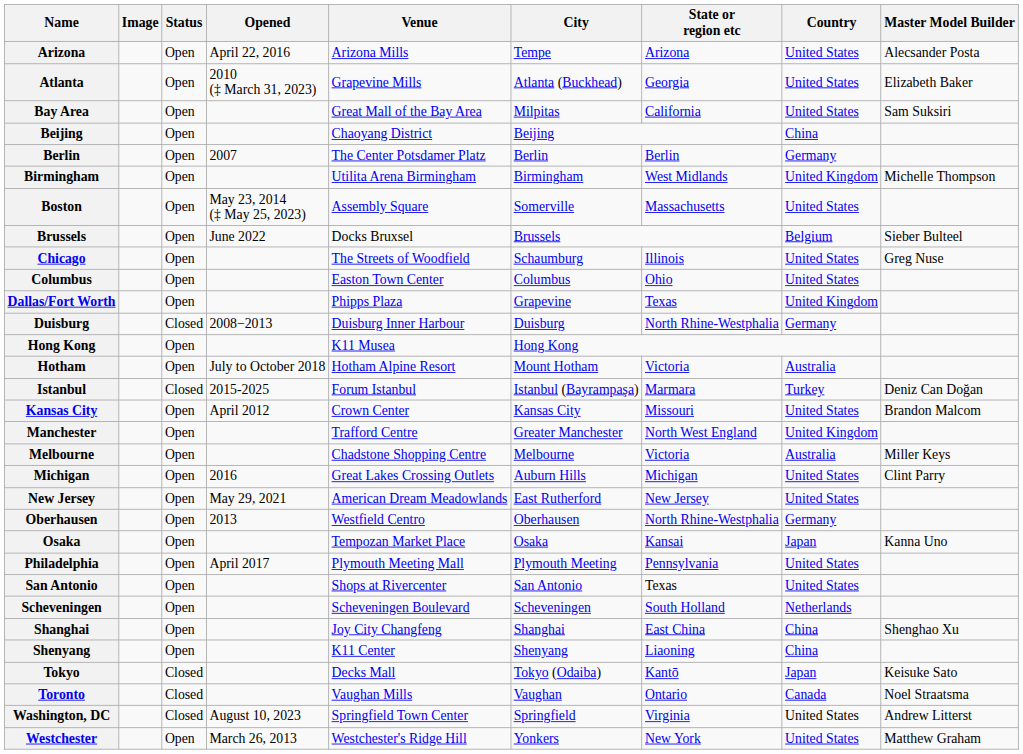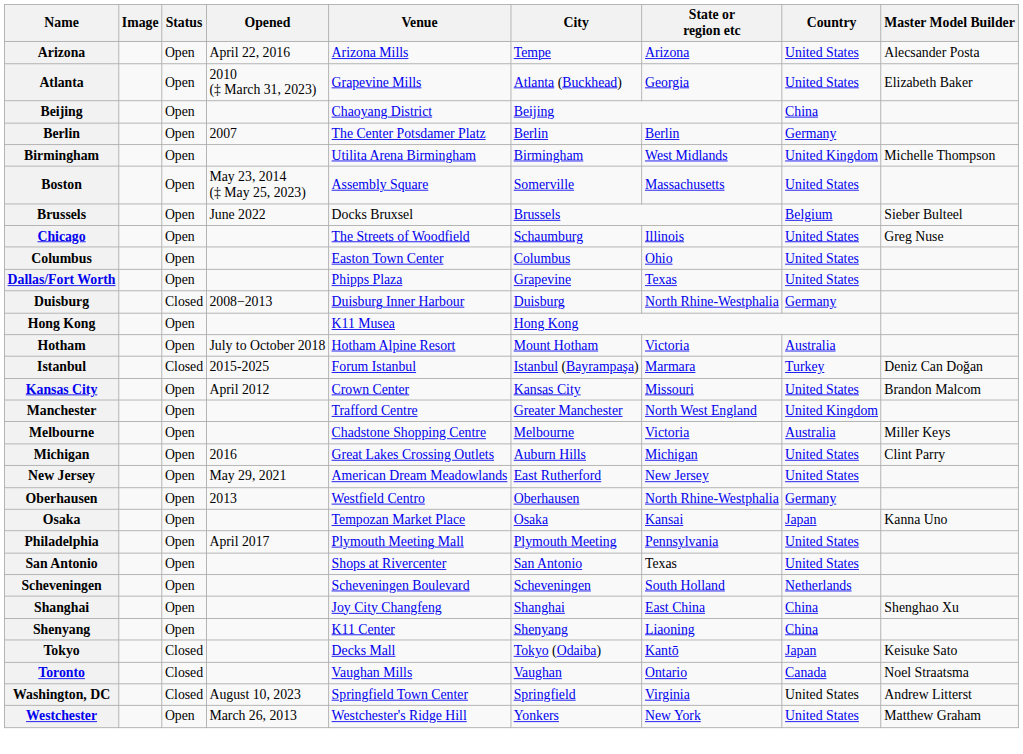- row: Bay Area | Open | Great Mall of the Bay Area | Milpitas | California | United States | Sam Suksiri
Dallas/Fort Worth | Country: United Kingdom -> United States
